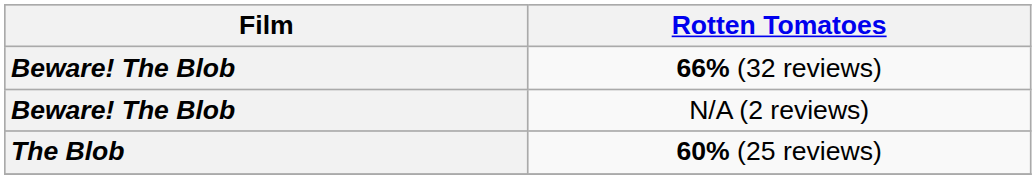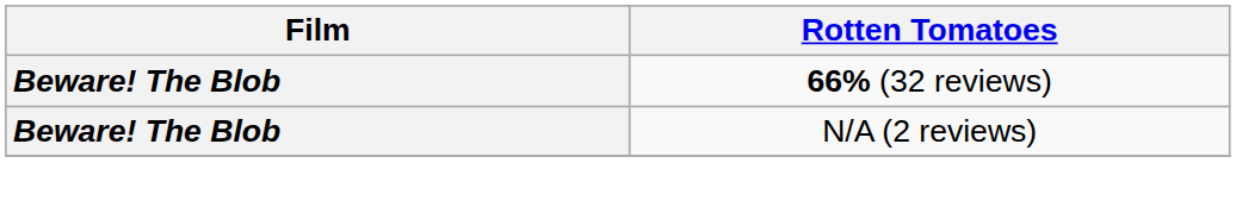- row: The Blob | 60% (25 reviews)
